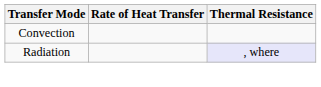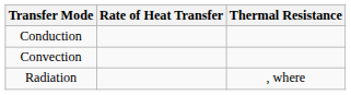+ row: Conduction
Radiation | Thermal Resistance: lavender background -> no background
